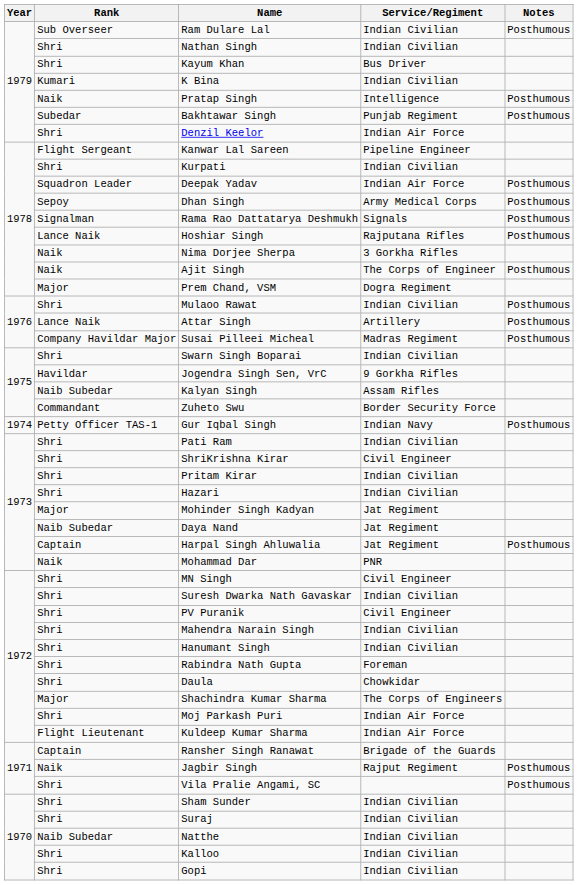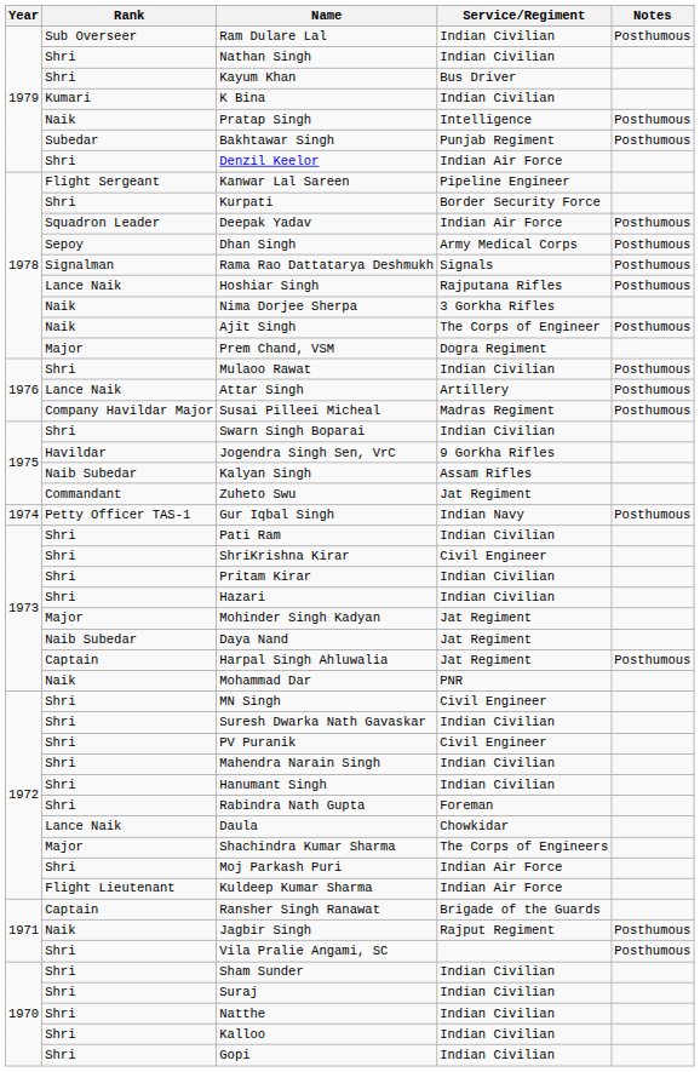Kurpati | Service/Regiment: Indian Civilian -> Border Security Force
Zuheto Swu | Service/Regiment: Border Security Force -> Jat Regiment
Daula | Rank: Shri -> Lance Naik
Natthe | Rank: Naib Subedar -> Shri
